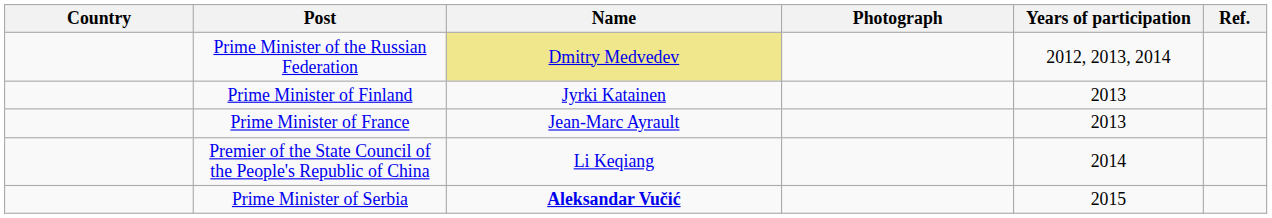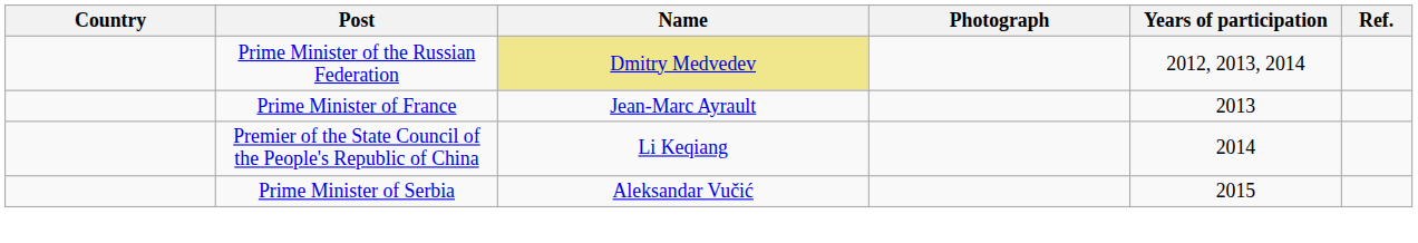- row: Prime Minister of Finland | Jyrki Katainen | 2013
Prime Minister of Serbia | Name: bold -> normal
